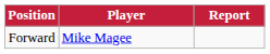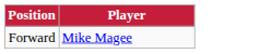- column: Report
